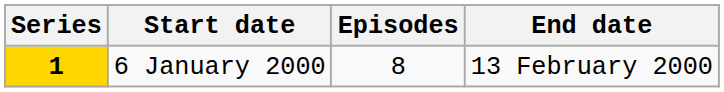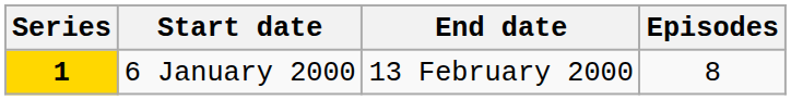columns swapped: End date <-> Episodes
